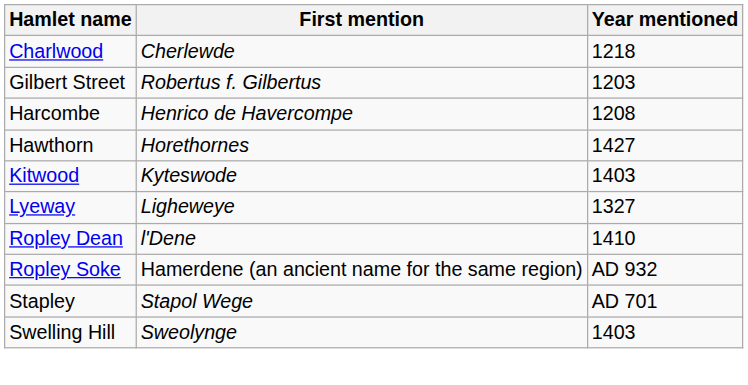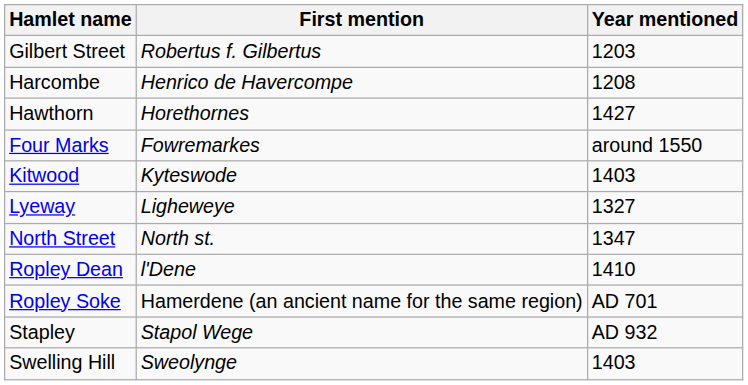- row: Charlwood | Cherlewde | 1218
+ row: Four Marks | Fowremarkes | around 1550
+ row: North Street | North st. | 1347
Ropley Soke | Year mentioned: AD 932 -> AD 701
Stapley | Year mentioned: AD 701 -> AD 932
